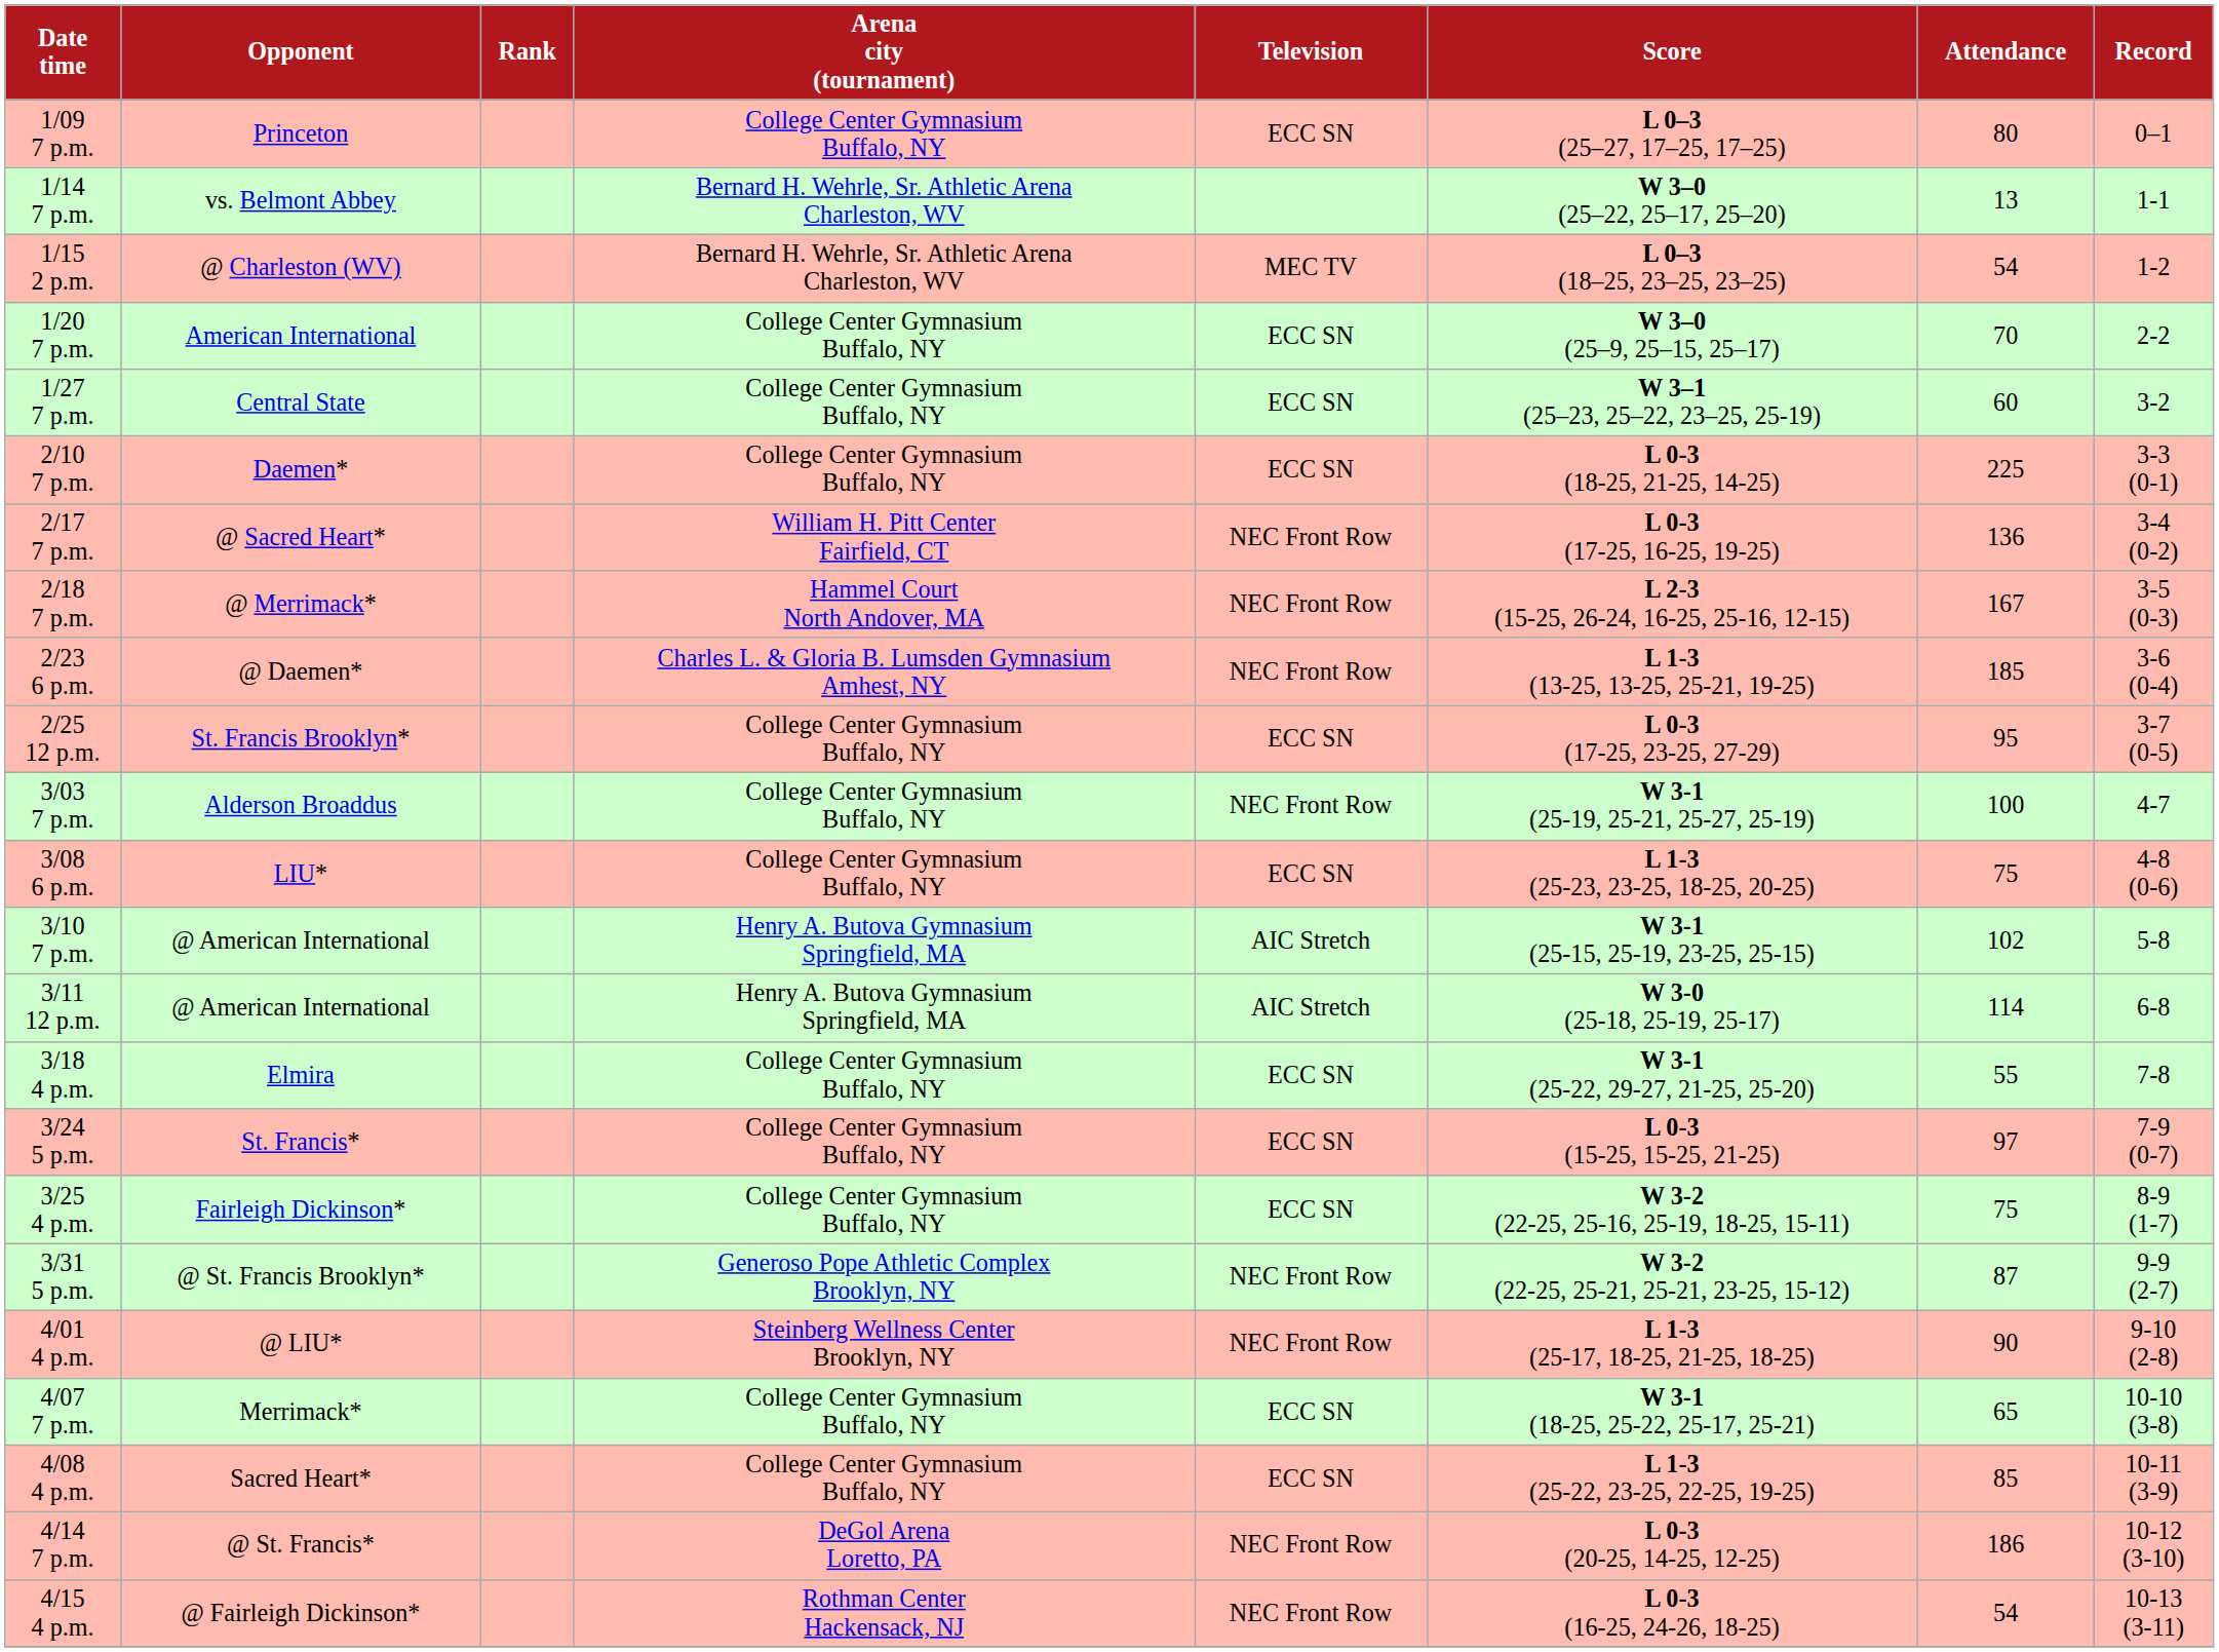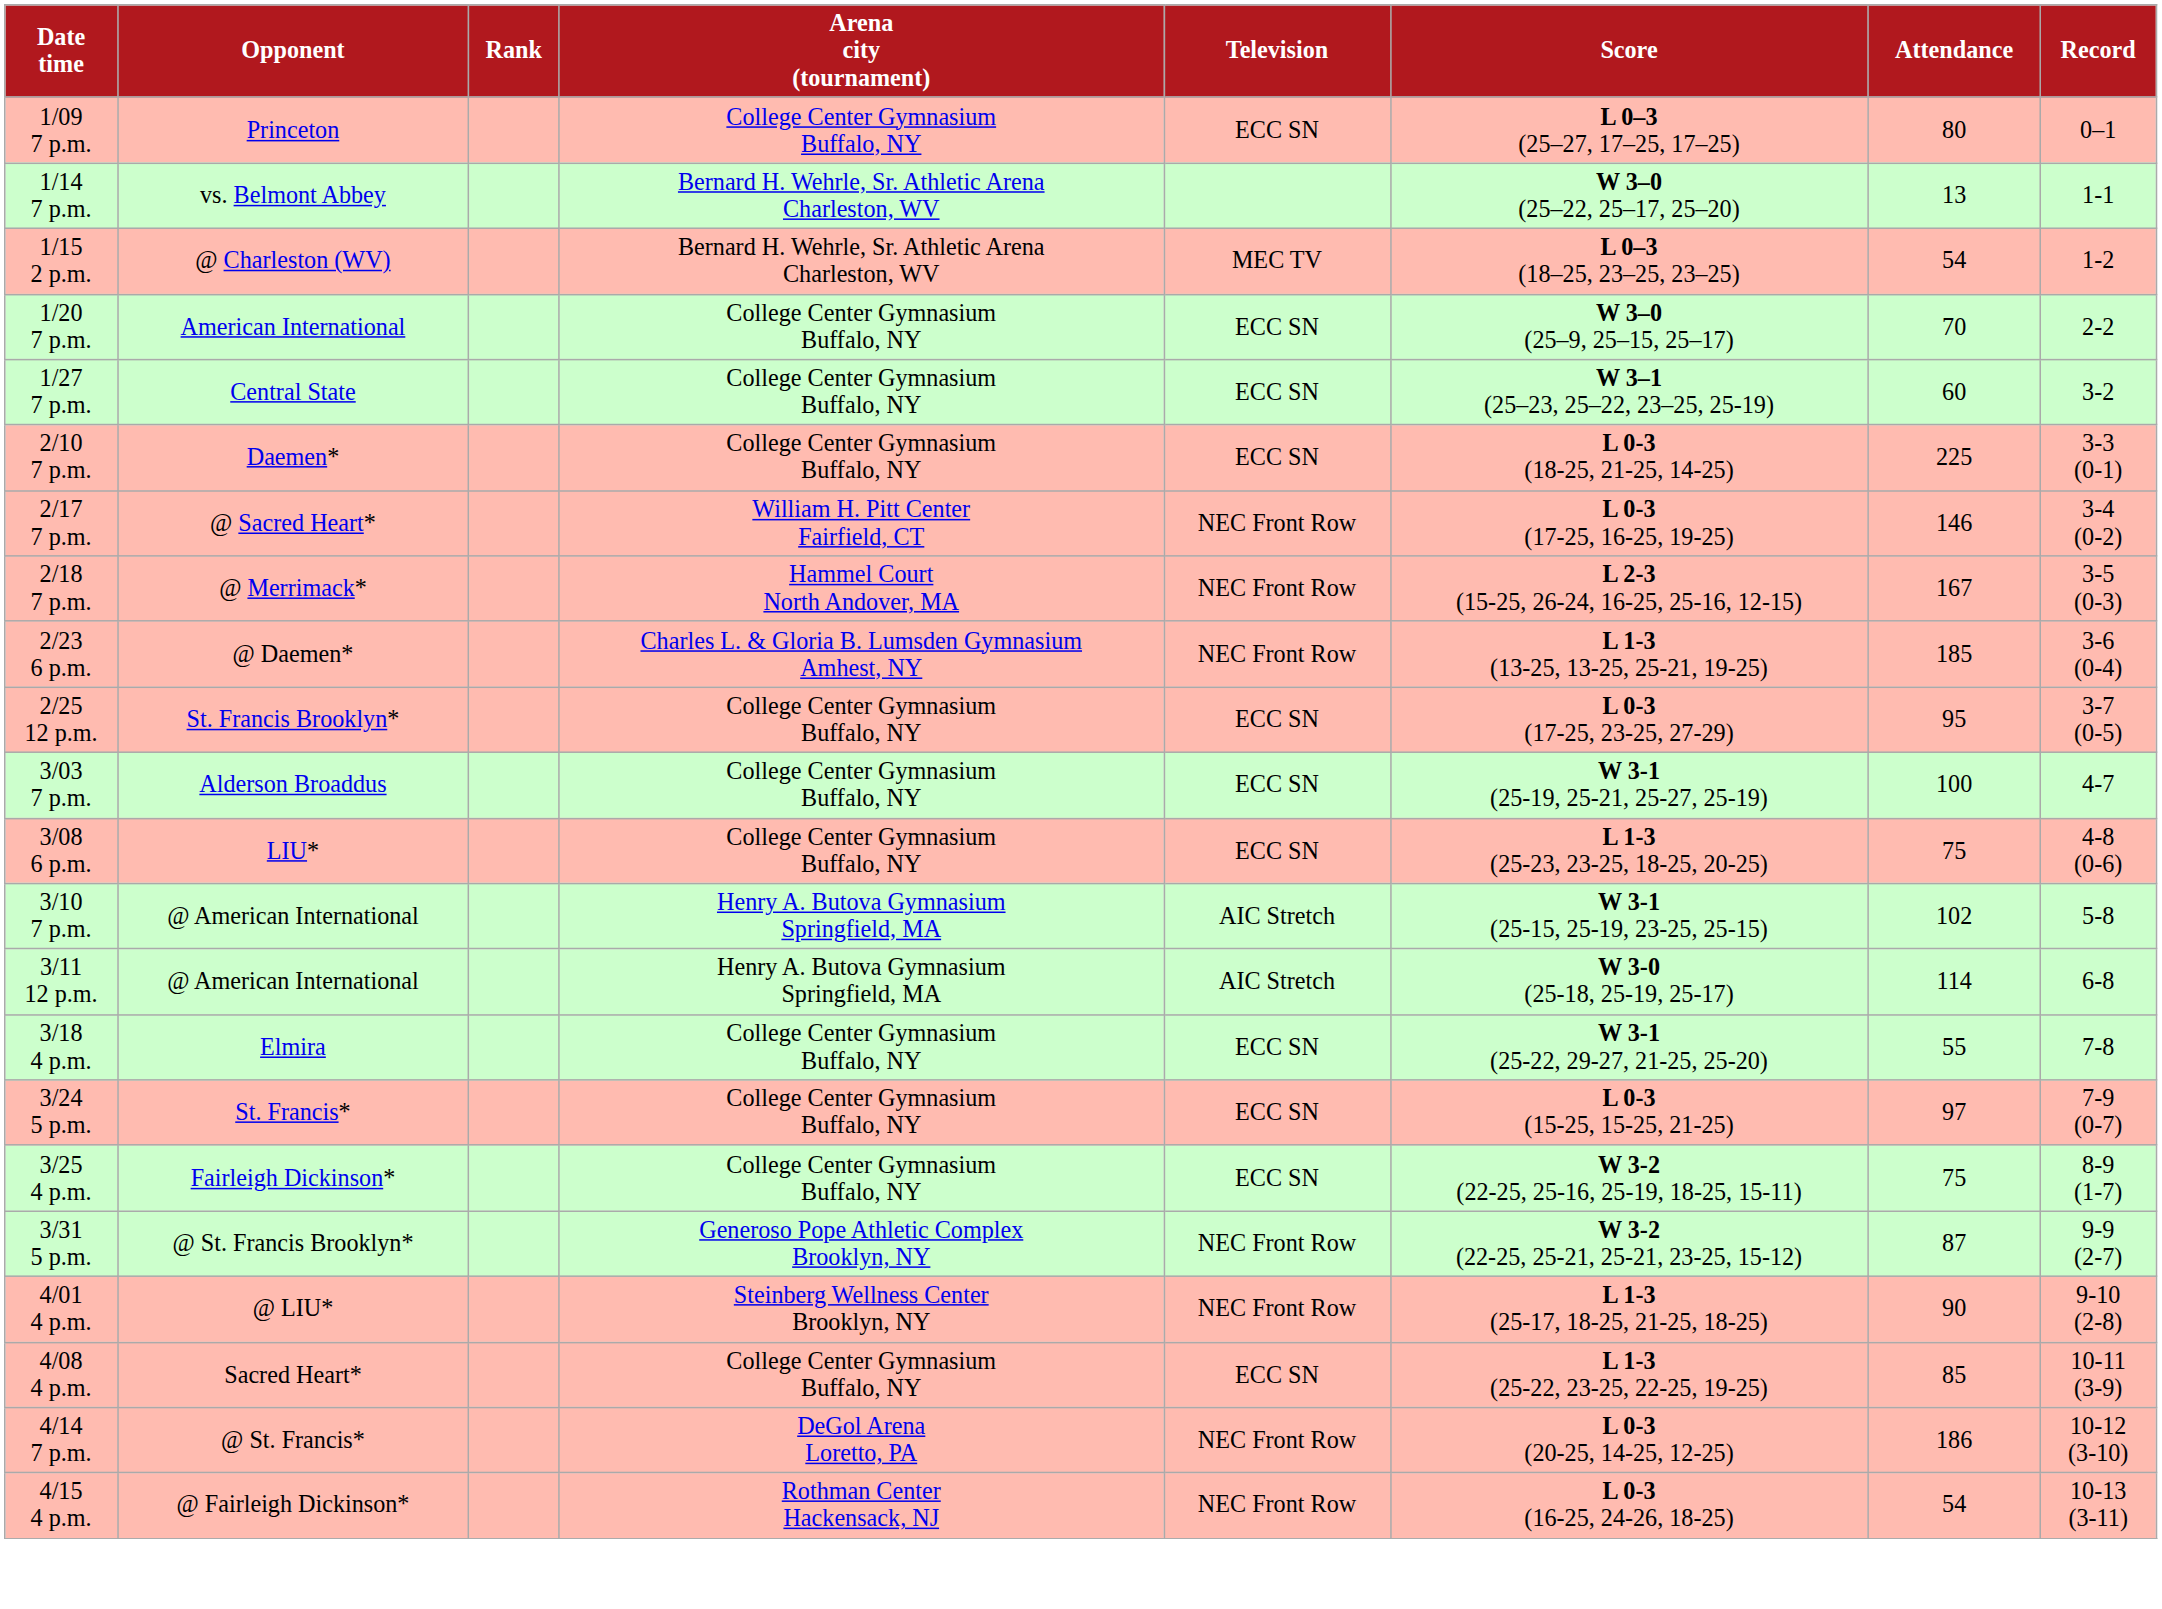2/17 7 p.m. | Attendance: 136 -> 146
3/03 7 p.m. | Television: NEC Front Row -> ECC SN
- row: 4/07 7 p.m. | Merrimack* | College Center Gymnasium Buffalo, NY | ECC SN | W 3-1 (18-25, 25-22, 25-17, 25-21) | 65 | 10-10 (3-8)
